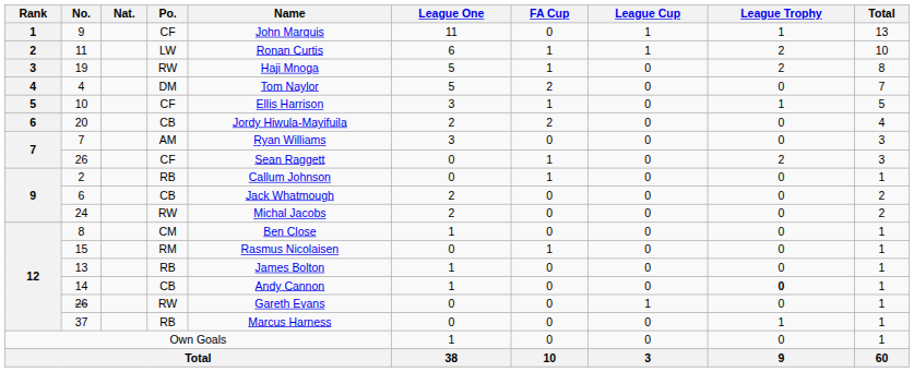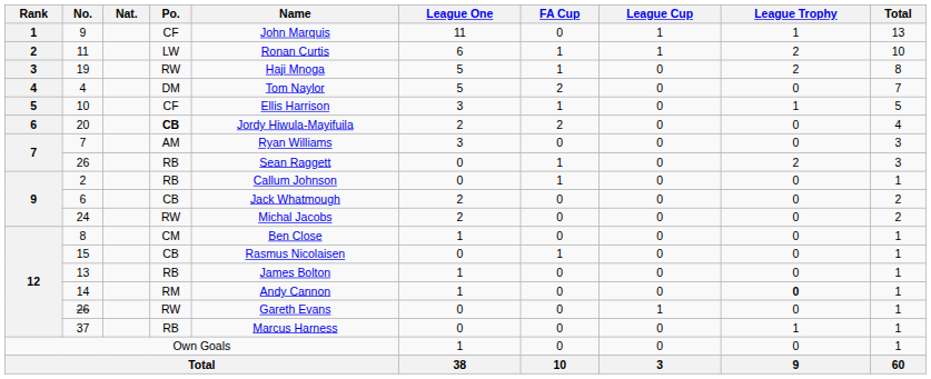20 | Po.: normal -> bold
7 / 26 | Po.: CF -> RB
15 | Po.: RM -> CB
14 | Po.: CB -> RM
